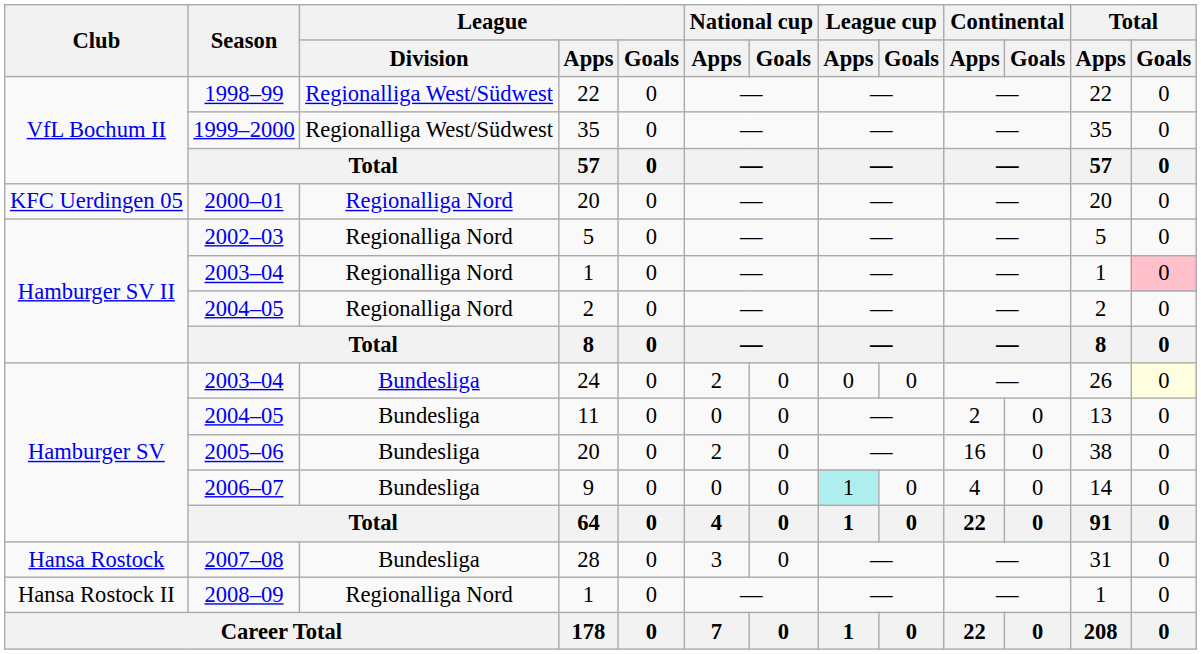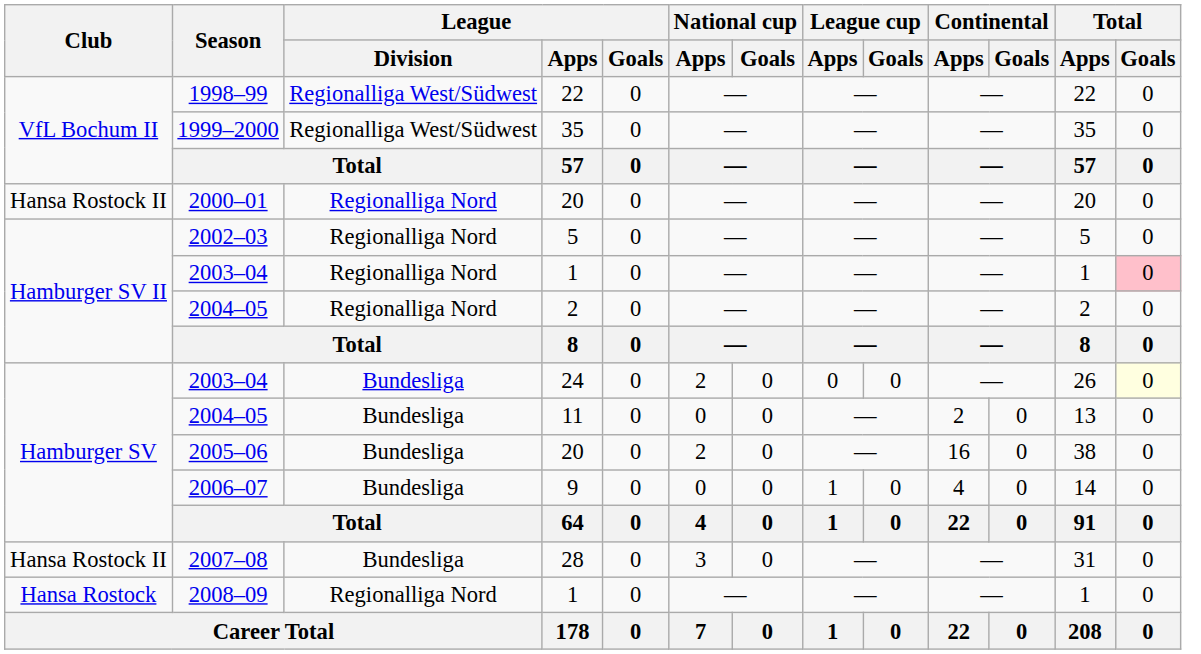2000–01 | Club: KFC Uerdingen 05 -> Hansa Rostock II
2006–07 | League cup / Apps: paleturquoise background -> no background
2007–08 | Club: Hansa Rostock -> Hansa Rostock II
2008–09 | Club: Hansa Rostock II -> Hansa Rostock
